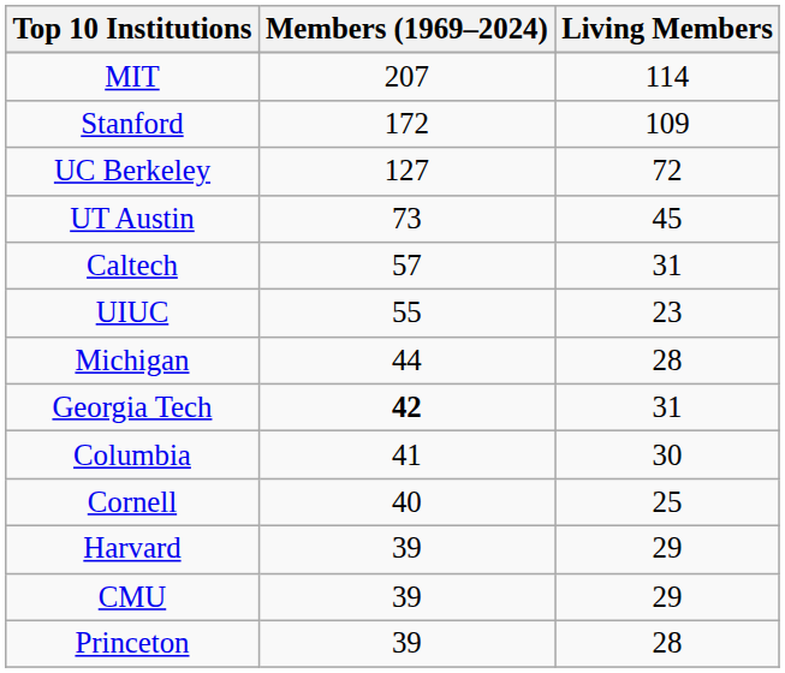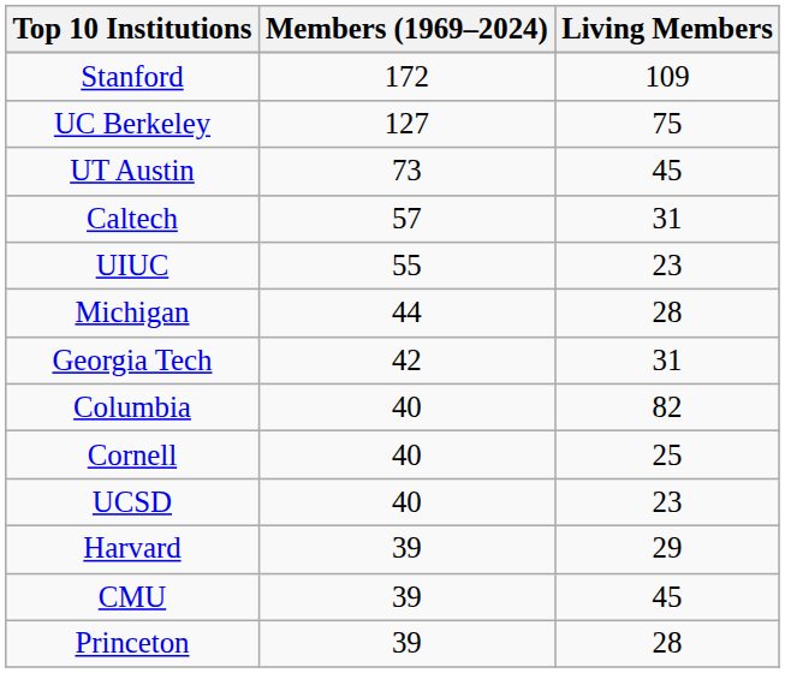- row: MIT | 207 | 114
UC Berkeley | Living Members: 72 -> 75
Georgia Tech | Members (1969–2024): bold -> normal
Columbia | Members (1969–2024): 41 -> 40
Columbia | Living Members: 30 -> 82
+ row: UCSD | 40 | 23
CMU | Living Members: 29 -> 45
